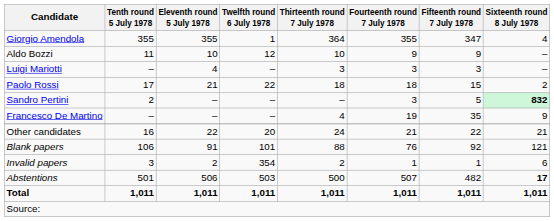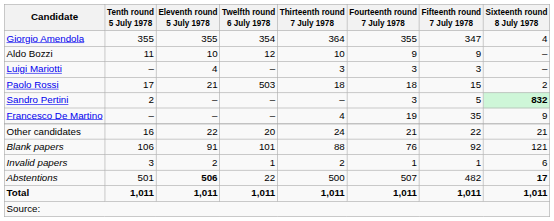Giorgio Amendola | Twelfth round 6 July 1978: 1 -> 354
Paolo Rossi | Twelfth round 6 July 1978: 22 -> 503
Invalid papers | Twelfth round 6 July 1978: 354 -> 1
Abstentions | Eleventh round 5 July 1978: normal -> bold
Abstentions | Twelfth round 6 July 1978: 503 -> 22
